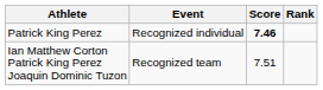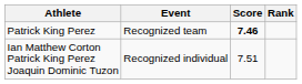Patrick King Perez | Event: Recognized individual -> Recognized team
Ian Matthew Corton Patrick King Perez Joaquin Dominic Tuzon | Event: Recognized team -> Recognized individual
